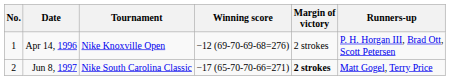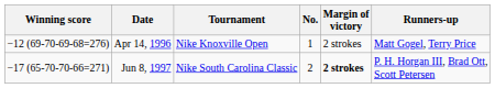columns swapped: No. <-> Winning score
Apr 14, 1996 | Runners-up: P. H. Horgan III, Brad Ott, Scott Petersen -> Matt Gogel, Terry Price
Jun 8, 1997 | Runners-up: Matt Gogel, Terry Price -> P. H. Horgan III, Brad Ott, Scott Petersen
